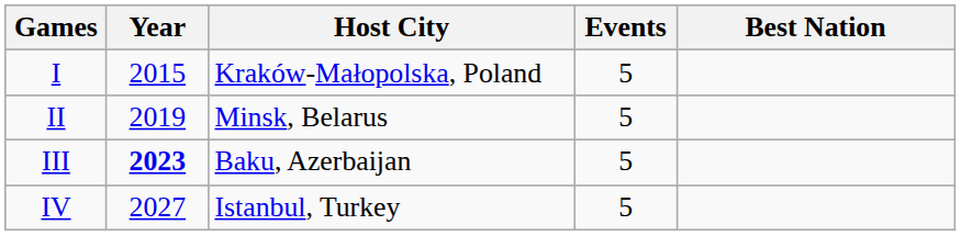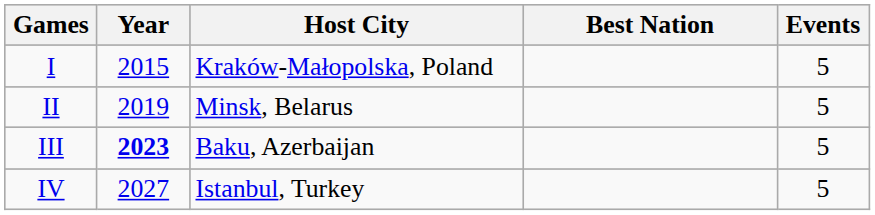columns swapped: Events <-> Best Nation
